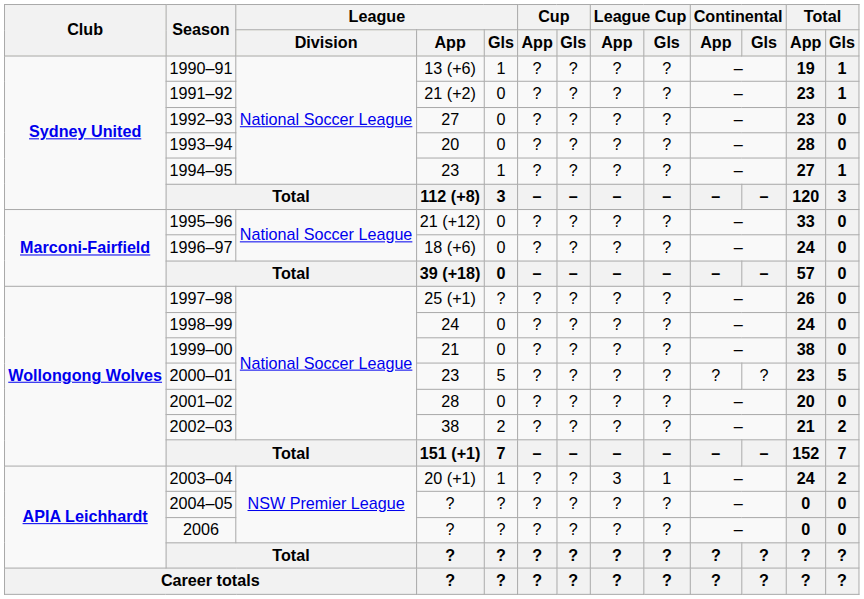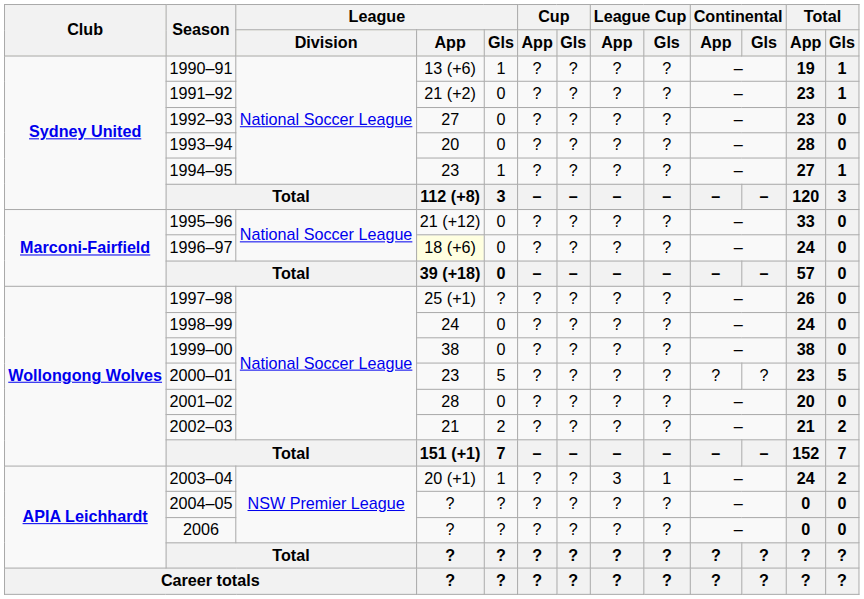1996–97 | League / App: no background -> lightyellow background
1999–00 | League / App: 21 -> 38
2002–03 | League / App: 38 -> 21
